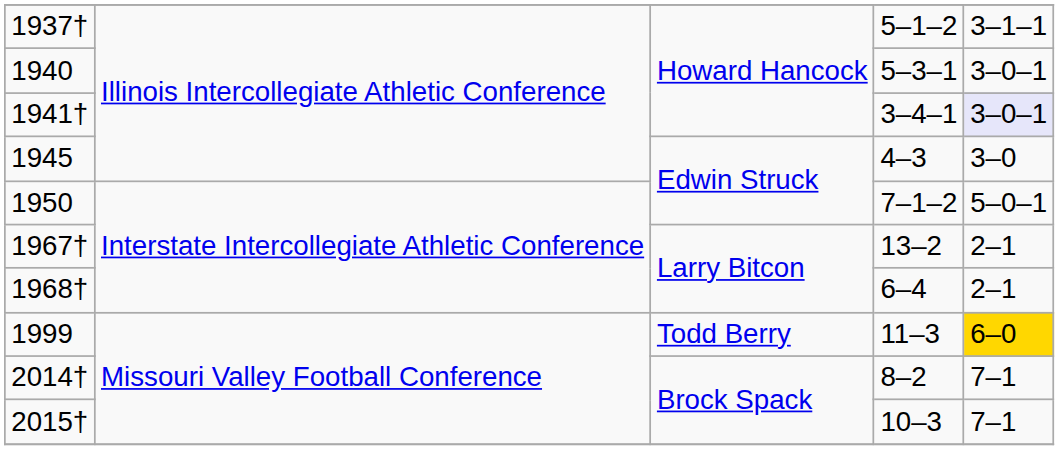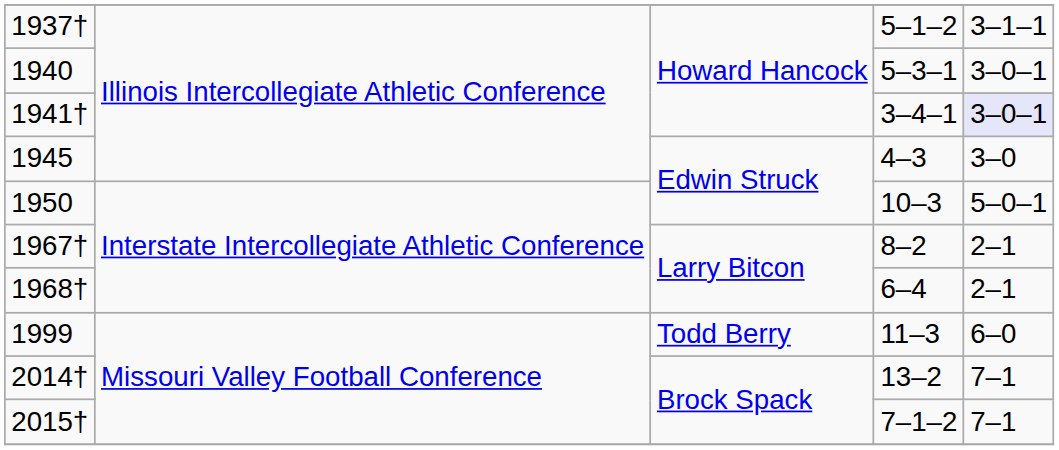1950 | column 4: 7–1–2 -> 10–3
1967† | column 4: 13–2 -> 8–2
1999 | column 5: gold background -> no background
2014† | column 4: 8–2 -> 13–2
2015† | column 4: 10–3 -> 7–1–2
